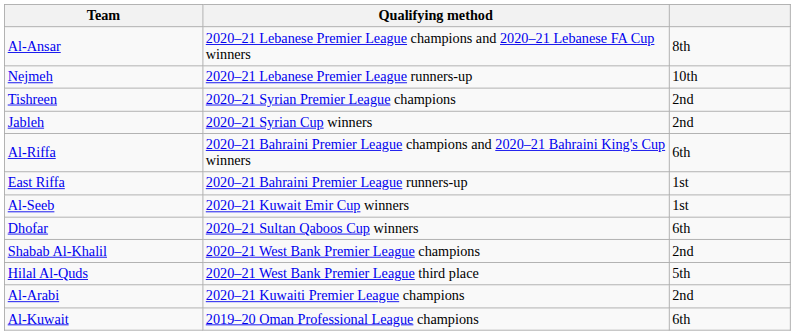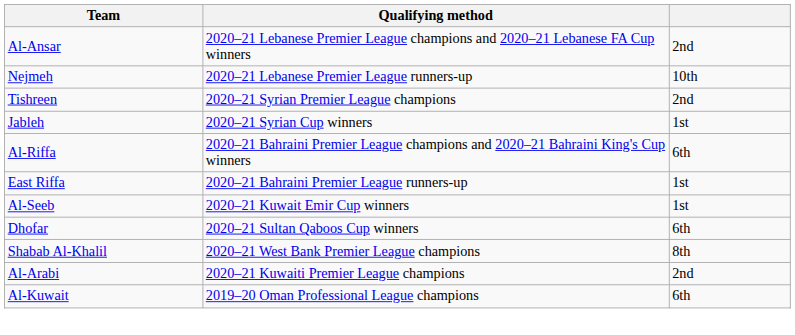Al-Ansar | column 3: 8th -> 2nd
Jableh | column 3: 2nd -> 1st
Shabab Al-Khalil | column 3: 2nd -> 8th
- row: Hilal Al-Quds | 2020–21 West Bank Premier League third place | 5th
